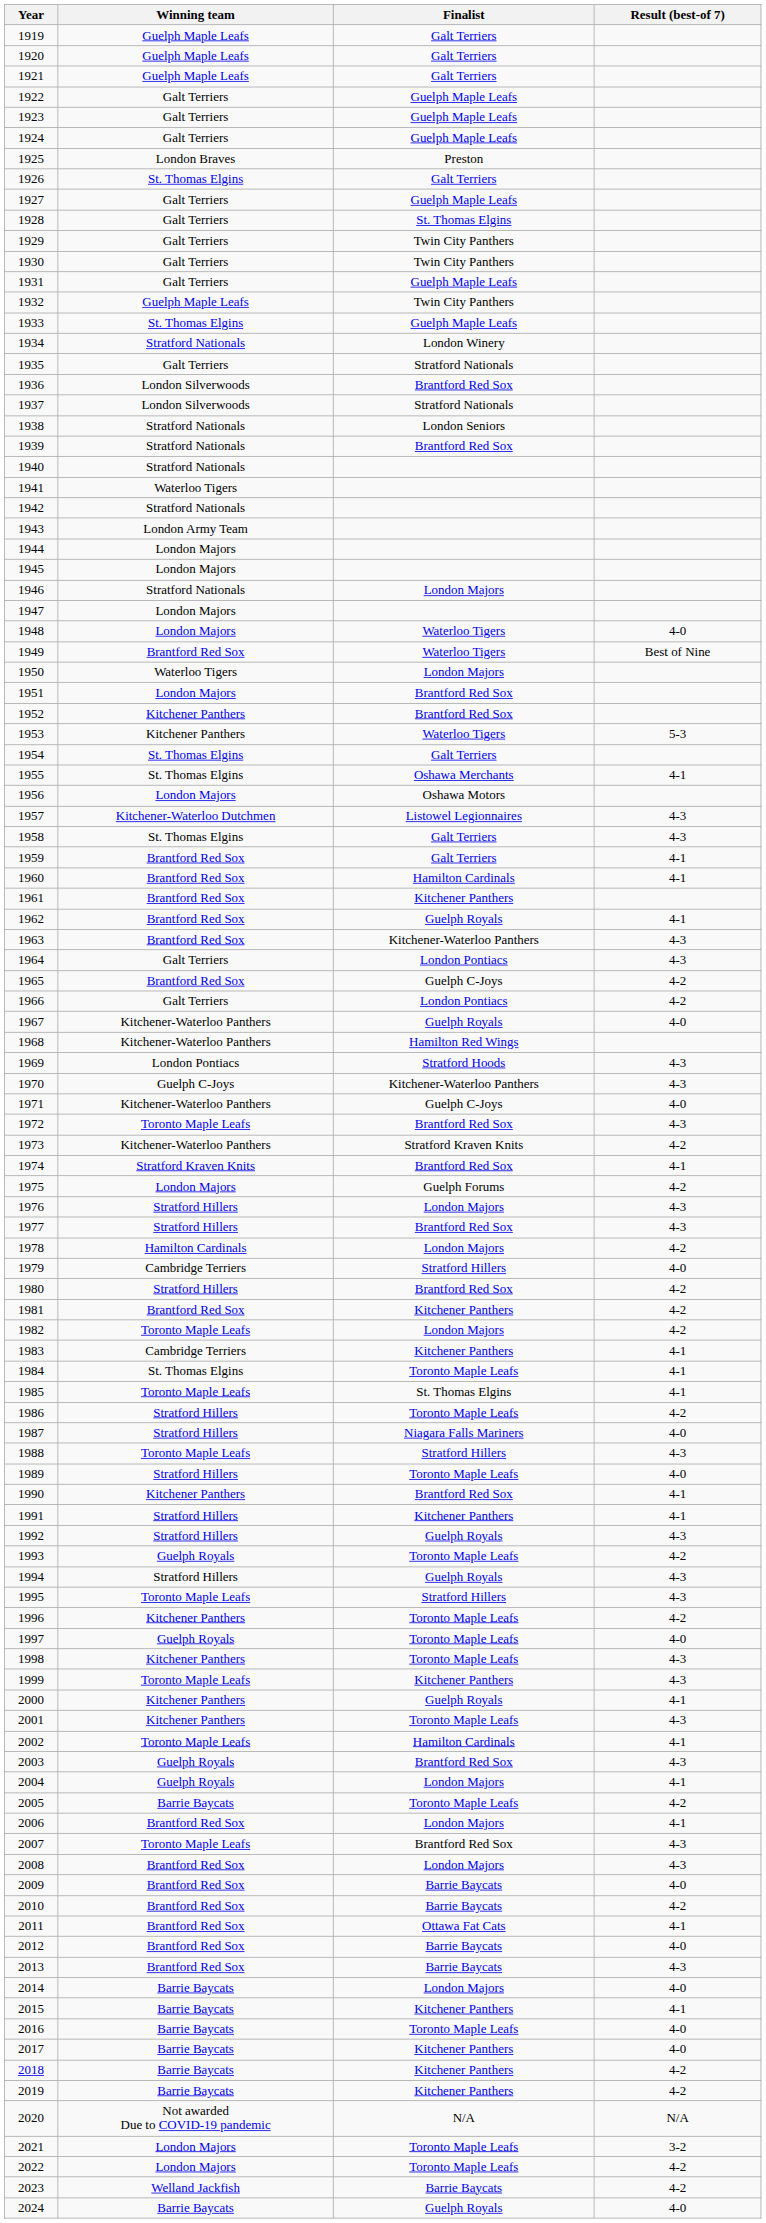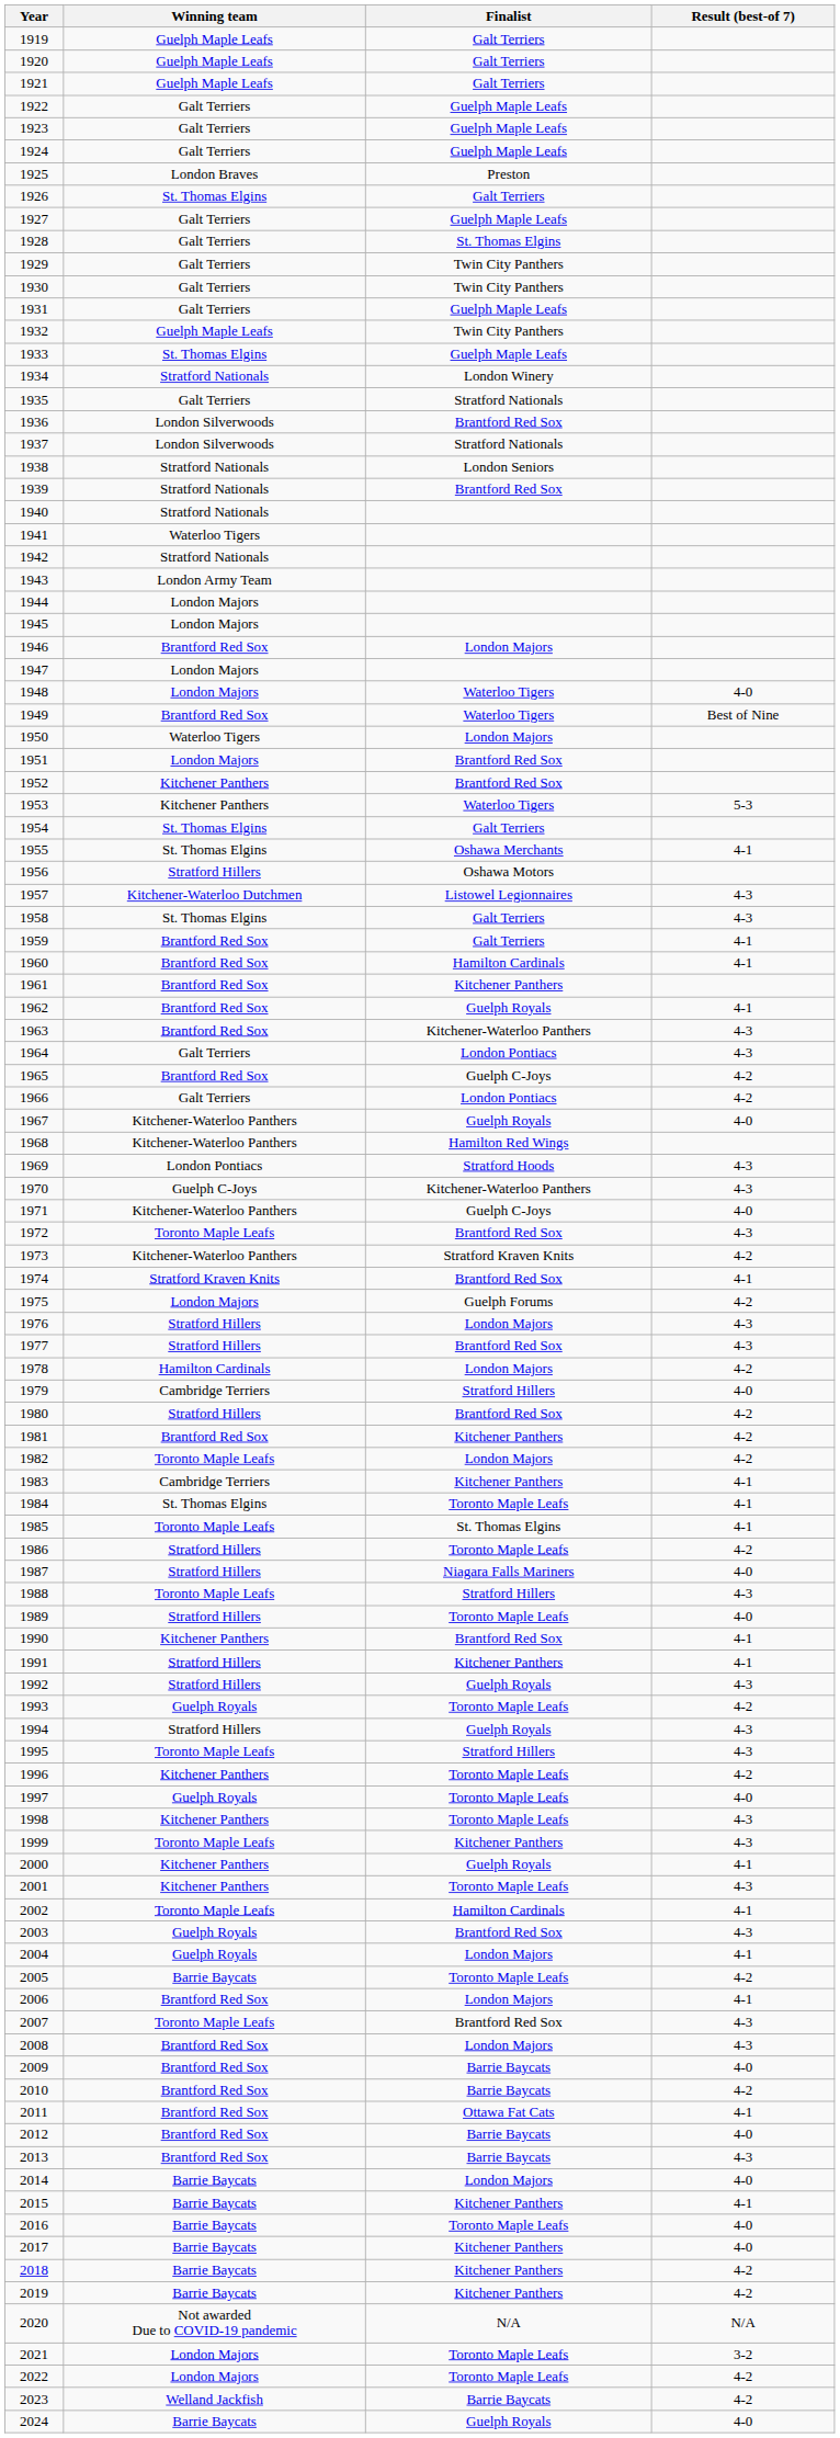1946 | Winning team: Stratford Nationals -> Brantford Red Sox
1956 | Winning team: London Majors -> Stratford Hillers
